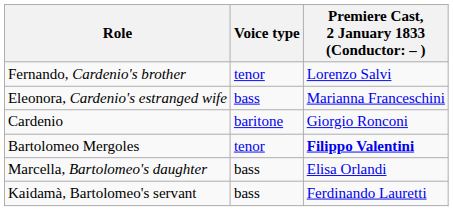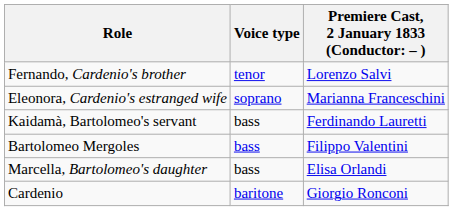Eleonora, Cardenio's estranged wife | Voice type: bass -> soprano
rows swapped: Cardenio <-> Kaidamà, Bartolomeo's servant
Bartolomeo Mergoles | Voice type: tenor -> bass
Bartolomeo Mergoles | column 3: bold -> normal
